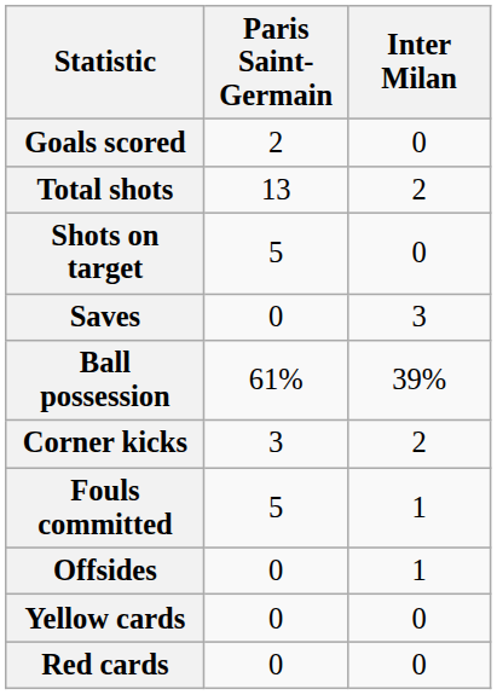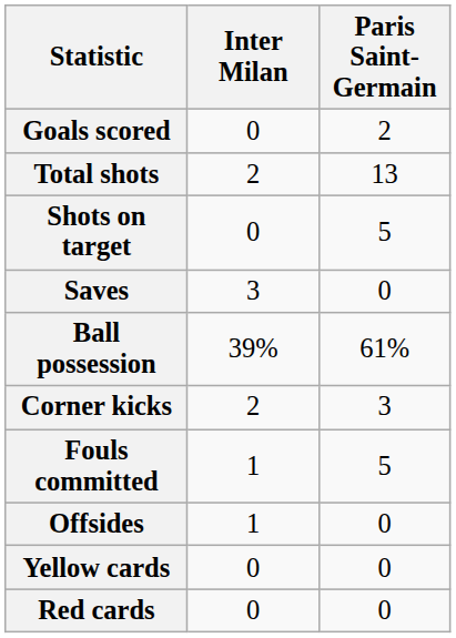columns swapped: Paris Saint-Germain <-> Inter Milan
